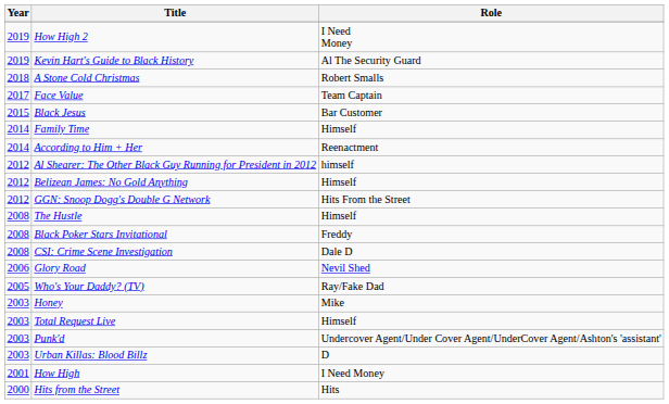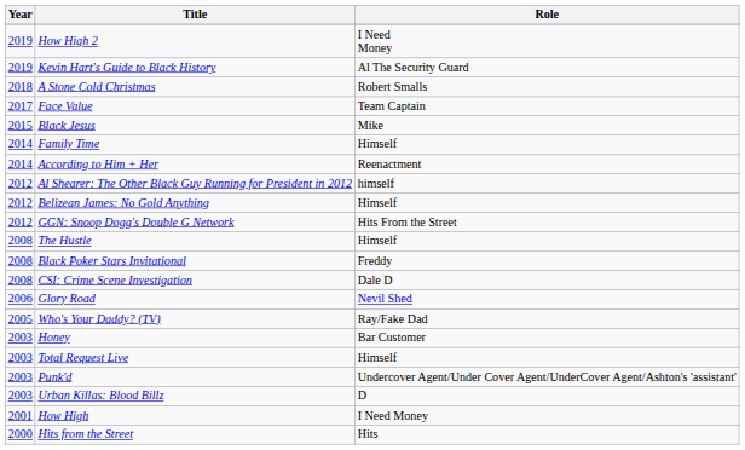Black Jesus | Role: Bar Customer -> Mike
Honey | Role: Mike -> Bar Customer
